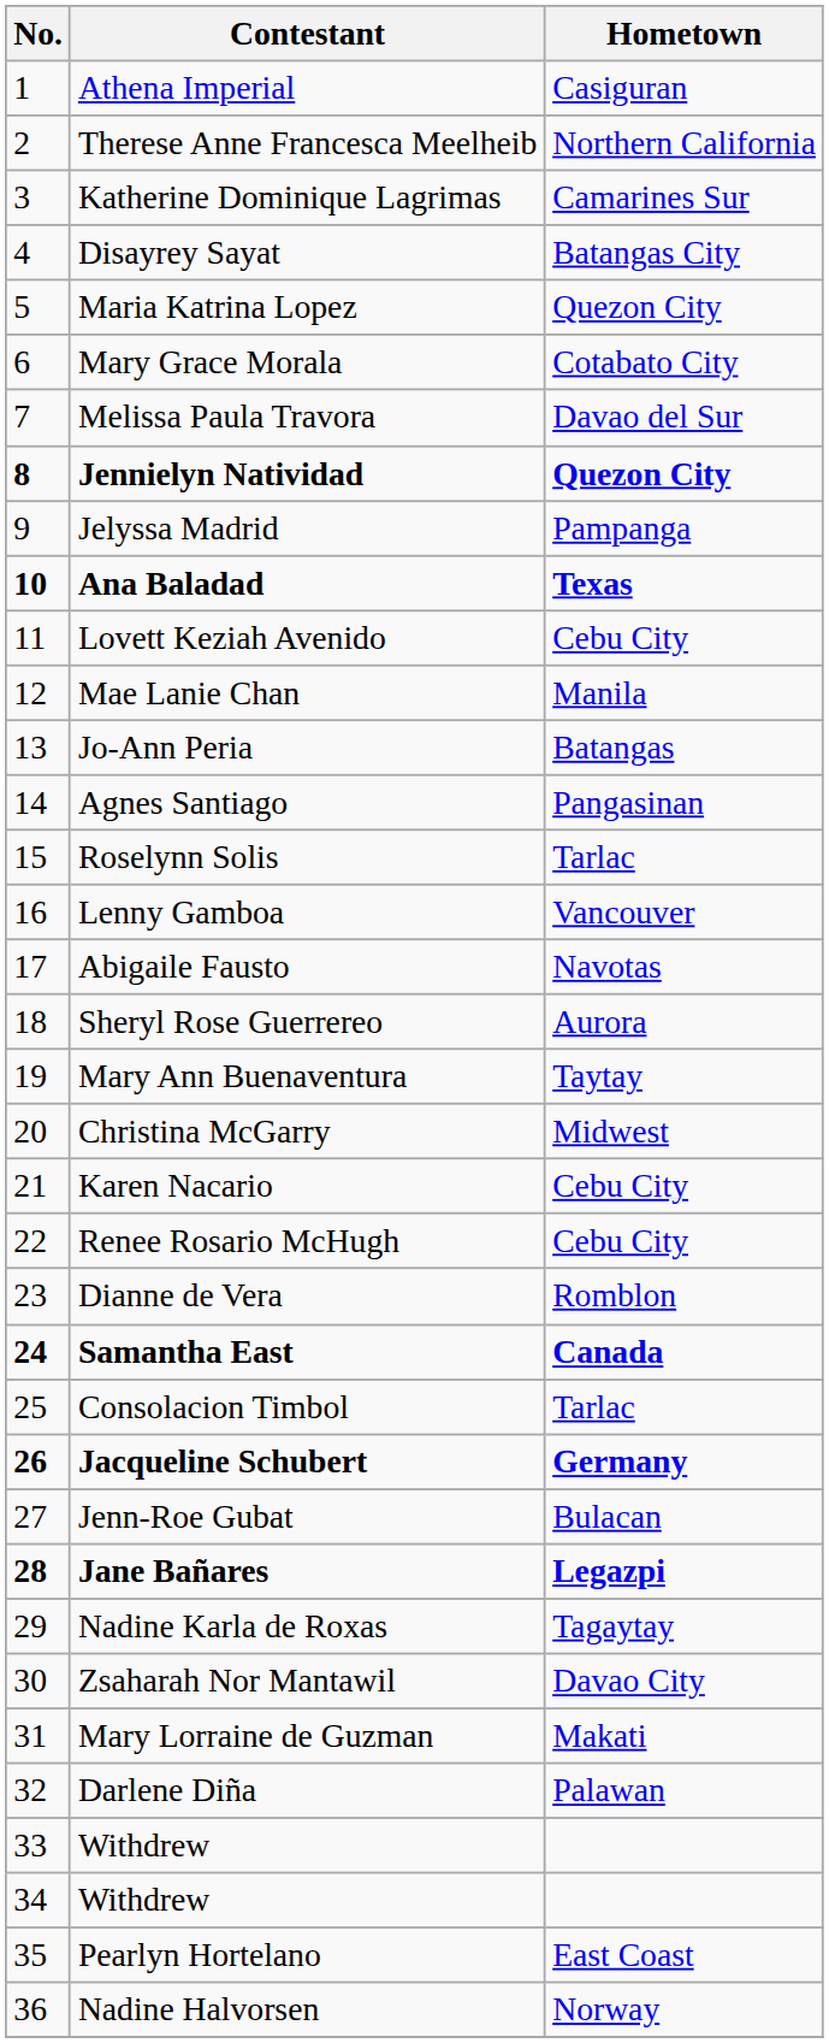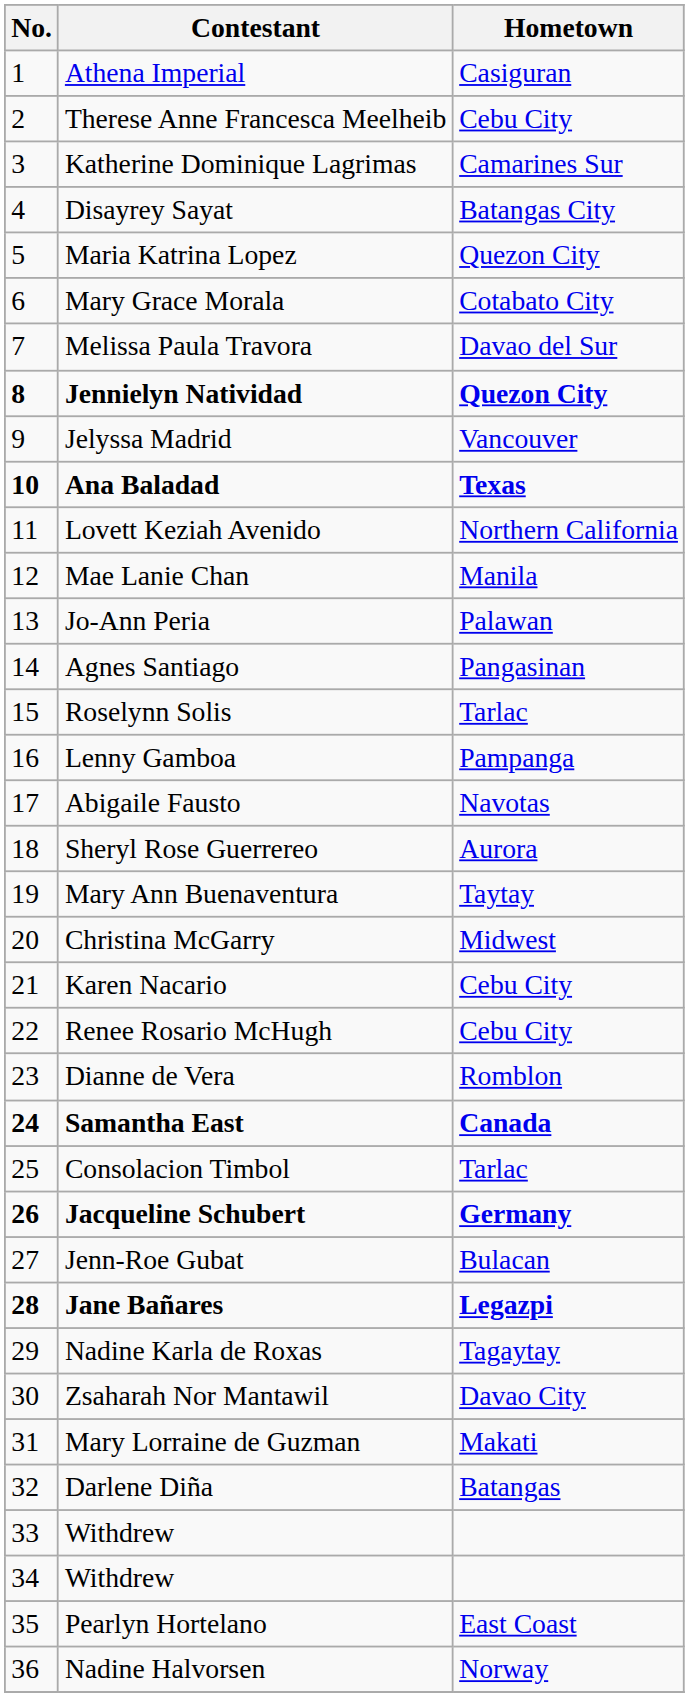Therese Anne Francesca Meelheib | Hometown: Northern California -> Cebu City
Jelyssa Madrid | Hometown: Pampanga -> Vancouver
Lovett Keziah Avenido | Hometown: Cebu City -> Northern California
Jo-Ann Peria | Hometown: Batangas -> Palawan
Lenny Gamboa | Hometown: Vancouver -> Pampanga
Darlene Diña | Hometown: Palawan -> Batangas
